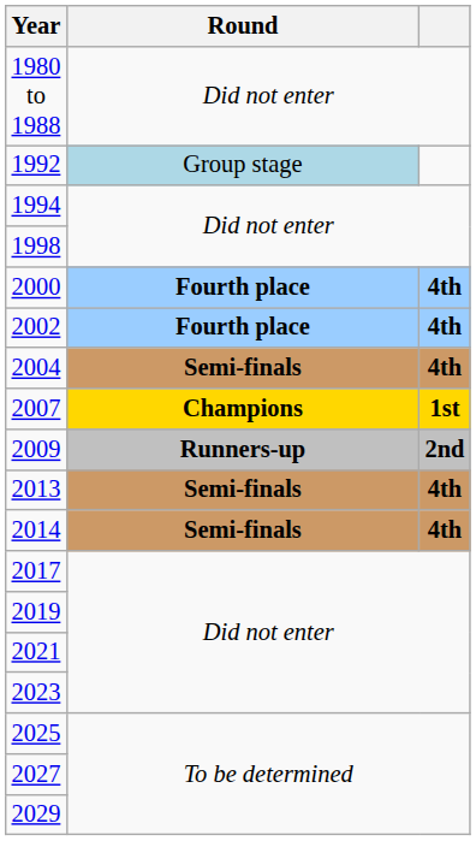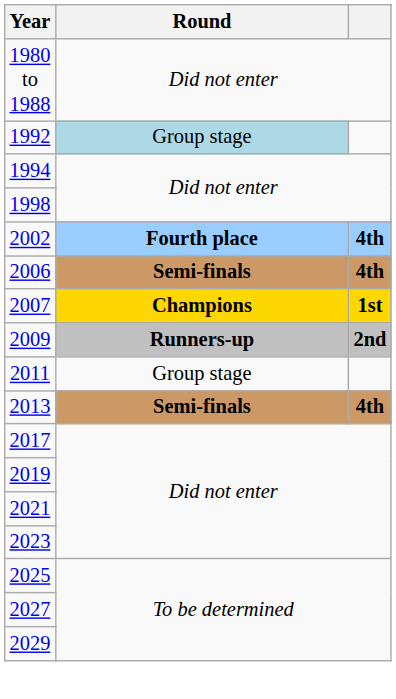- row: 2000 | Fourth place | 4th
- row: 2004 | Semi-finals | 4th
+ row: 2006 | Semi-finals | 4th
+ row: 2011 | Group stage
- row: 2014 | Semi-finals | 4th
